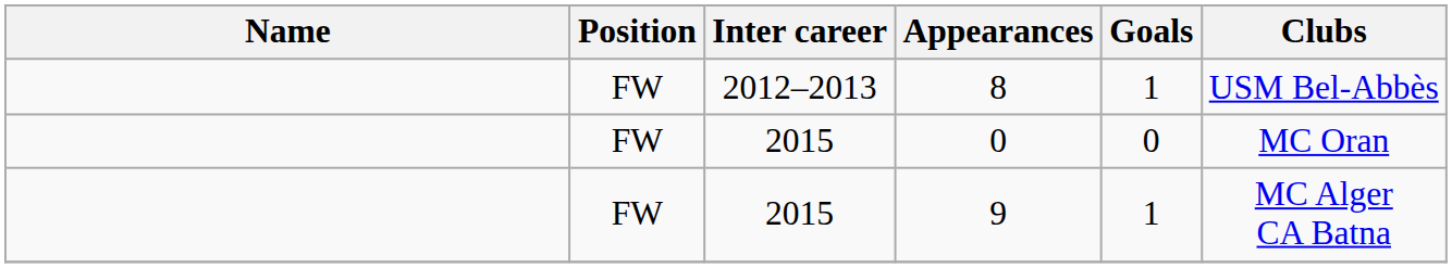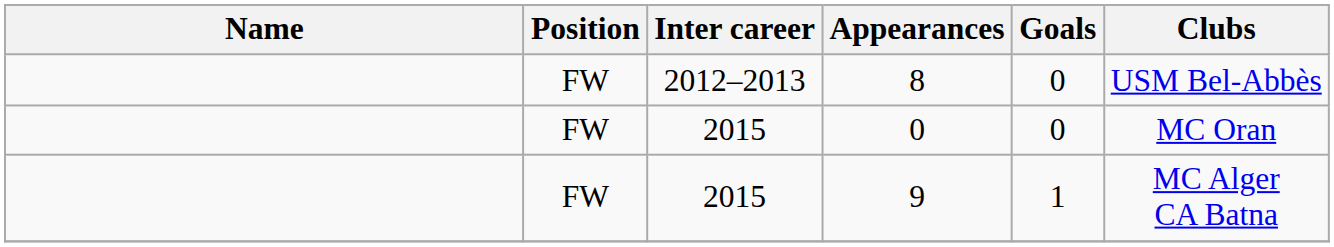8 | Goals: 1 -> 0
